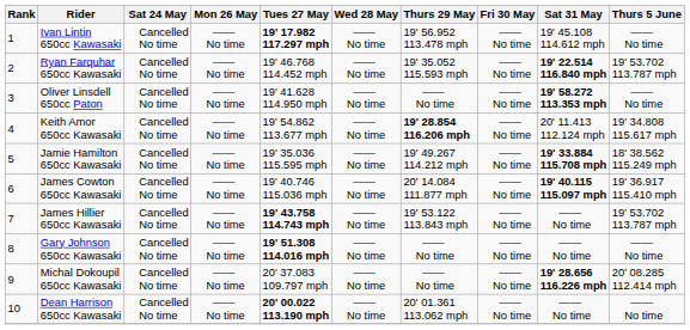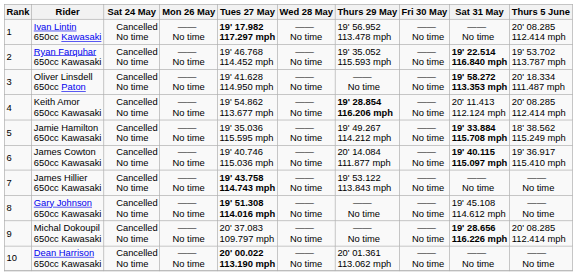Ivan Lintin 650cc Kawasaki | Sat 31 May: 19' 45.108 114.612 mph -> —— No time
Ivan Lintin 650cc Kawasaki | Thurs 5 June: —— No time -> 20' 08.285 112.414 mph
Oliver Linsdell 650cc Paton | Thurs 5 June: —— No time -> 20' 18.334 111.487 mph
Keith Amor 650cc Kawasaki | Thurs 5 June: 19' 34.808 115.617 mph -> 20' 08.285 112.414 mph
James Hillier 650cc Kawasaki | Thurs 5 June: 19' 53.702 113.787 mph -> —— No time
Gary Johnson 650cc Kawasaki | Sat 31 May: —— No time -> 19' 45.108 114.612 mph
